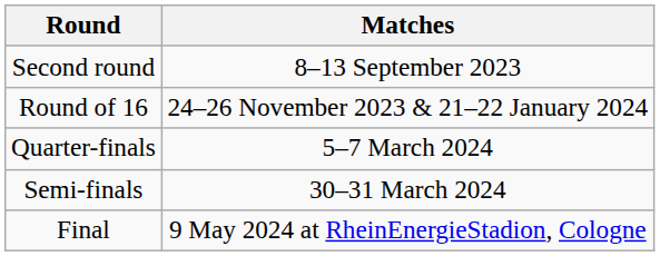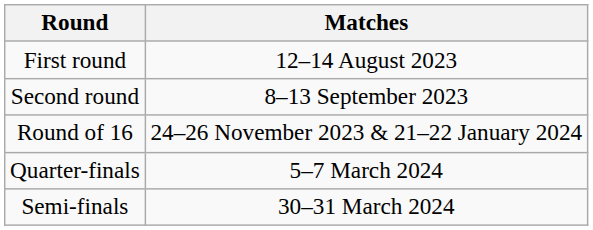+ row: First round | 12–14 August 2023
- row: Final | 9 May 2024 at RheinEnergieStadion, Cologne
